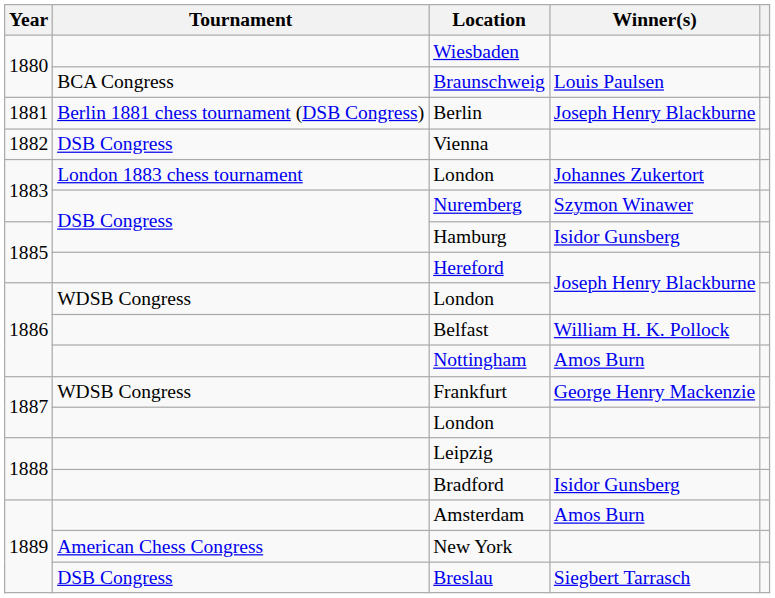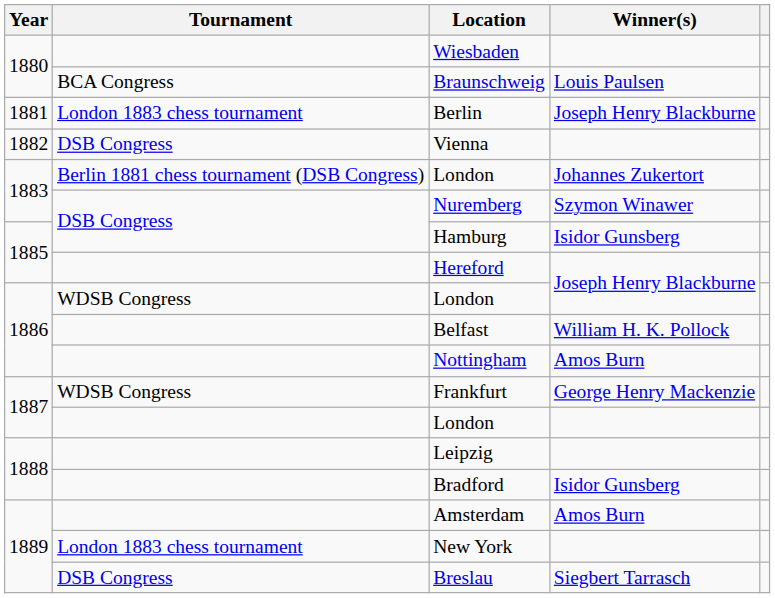Berlin | Tournament: Berlin 1881 chess tournament (DSB Congress) -> London 1883 chess tournament
London / Johannes Zukertort | Tournament: London 1883 chess tournament -> Berlin 1881 chess tournament (DSB Congress)
New York | Tournament: American Chess Congress -> London 1883 chess tournament
